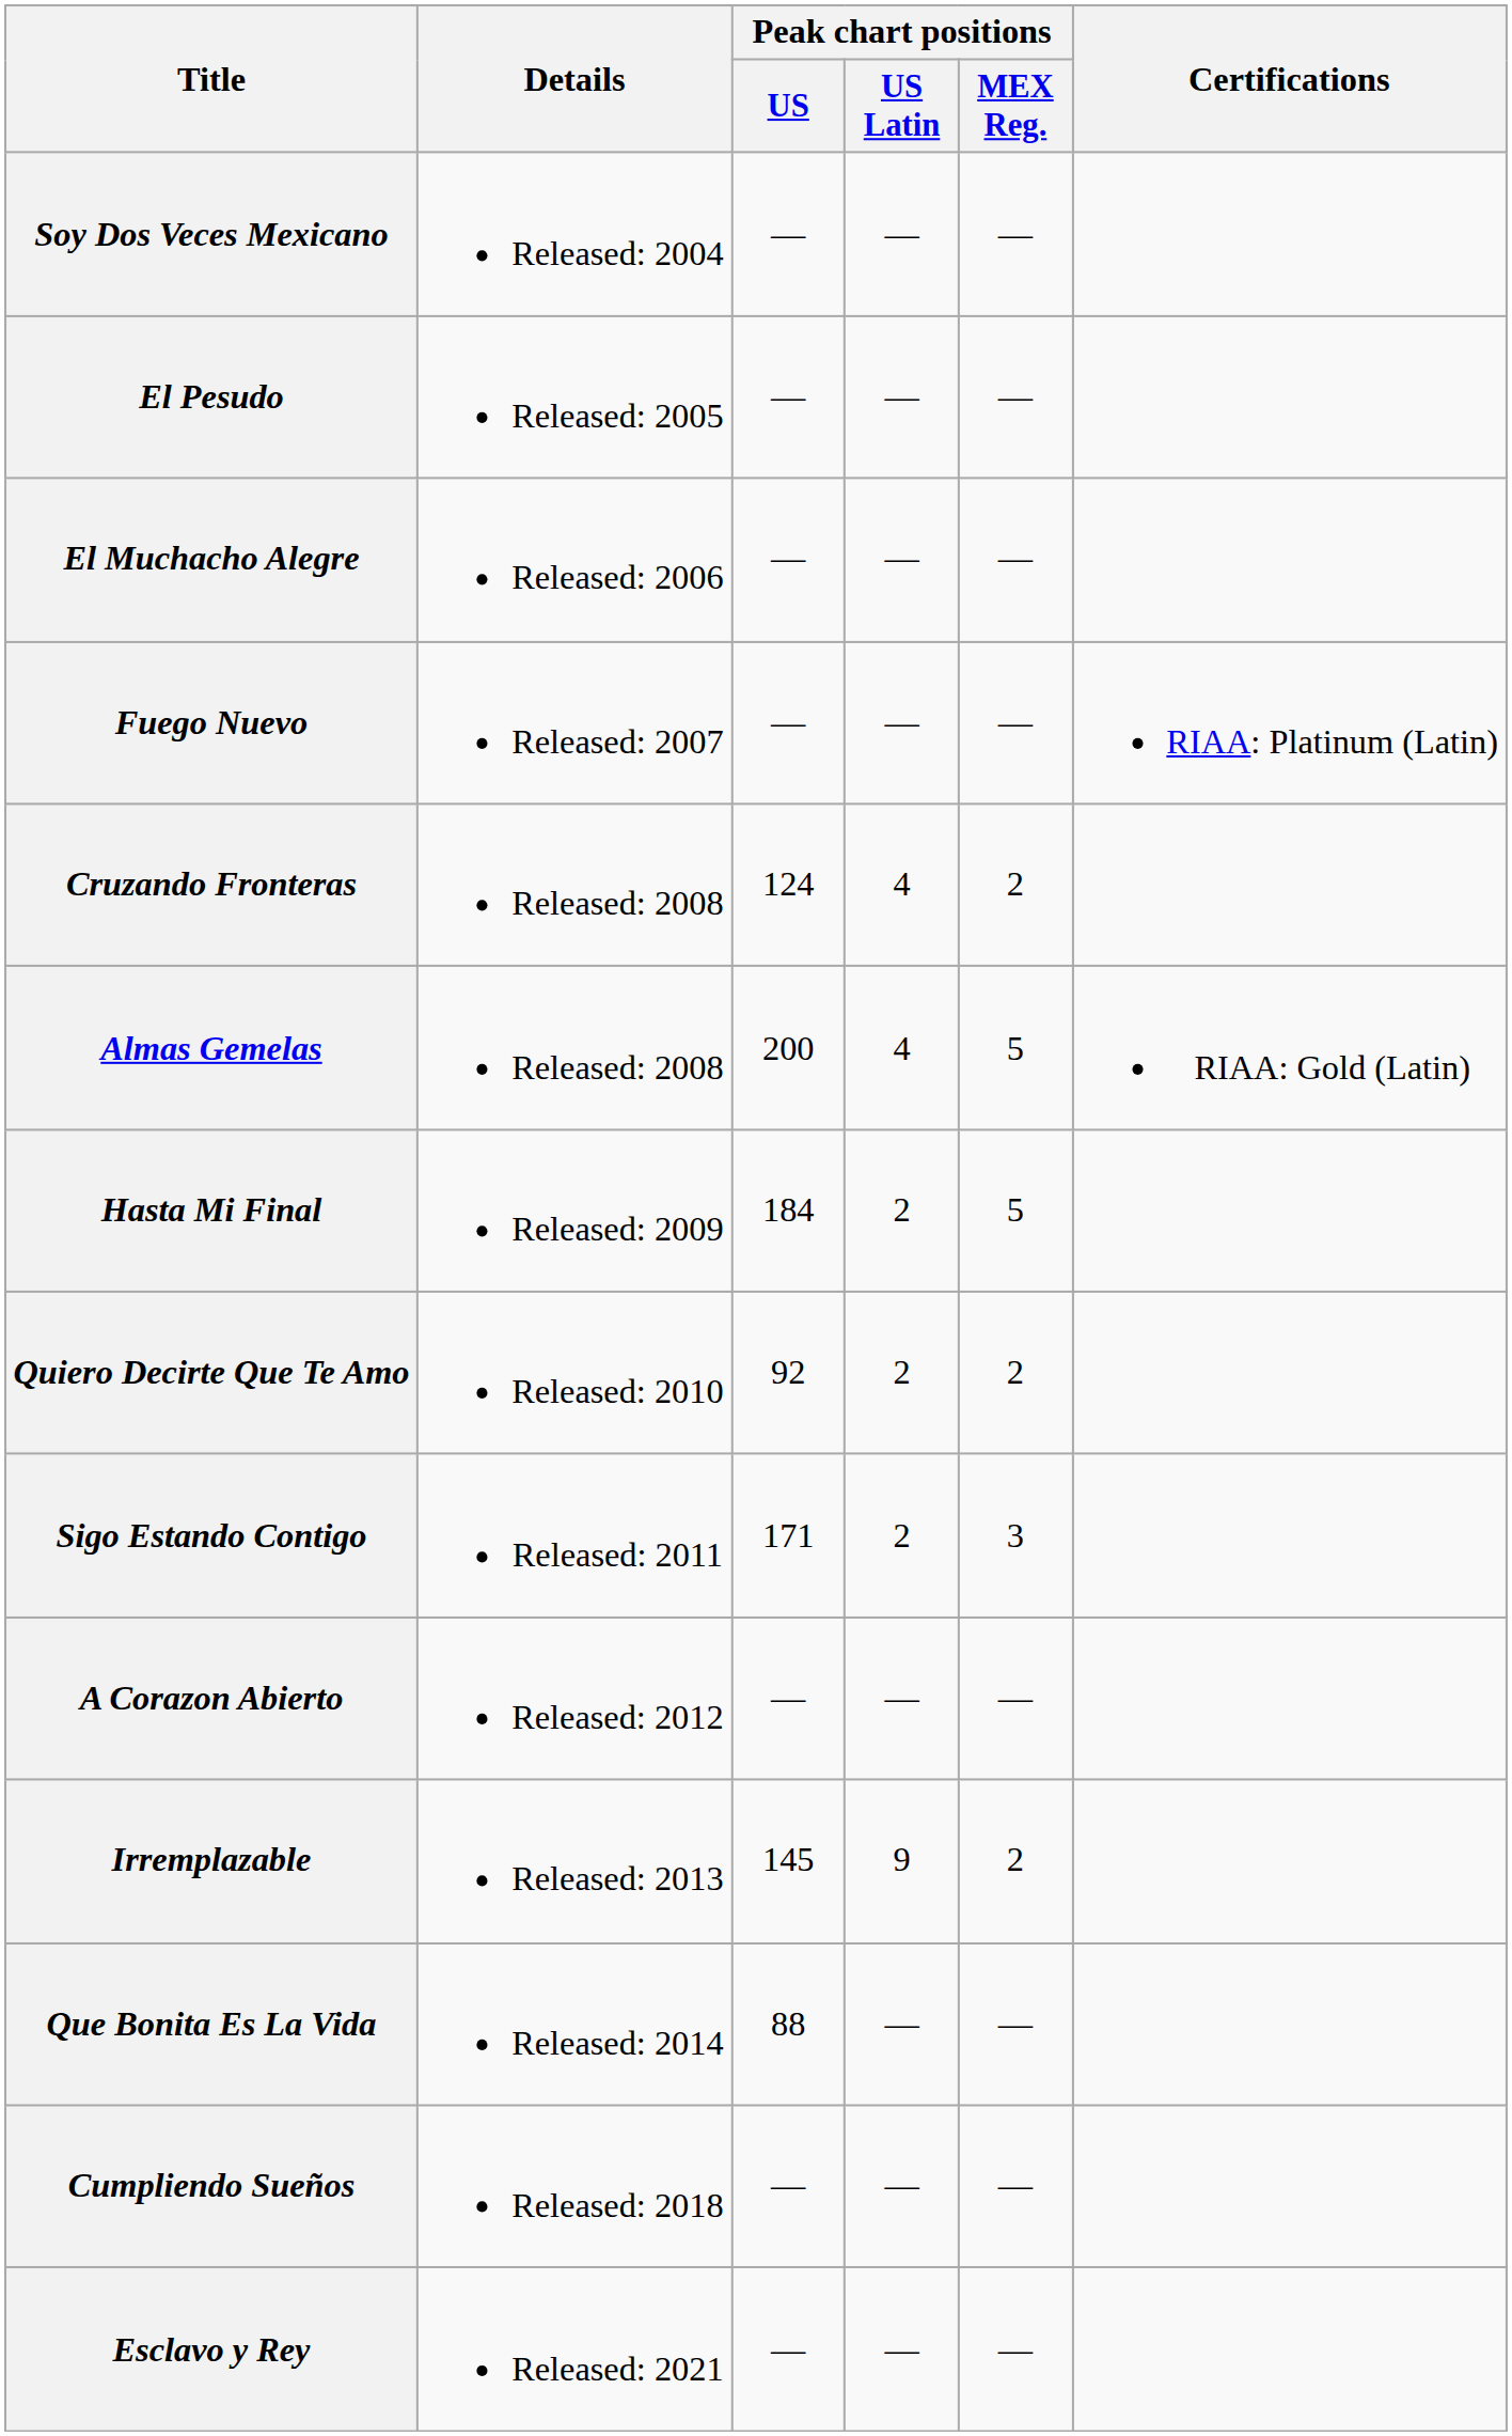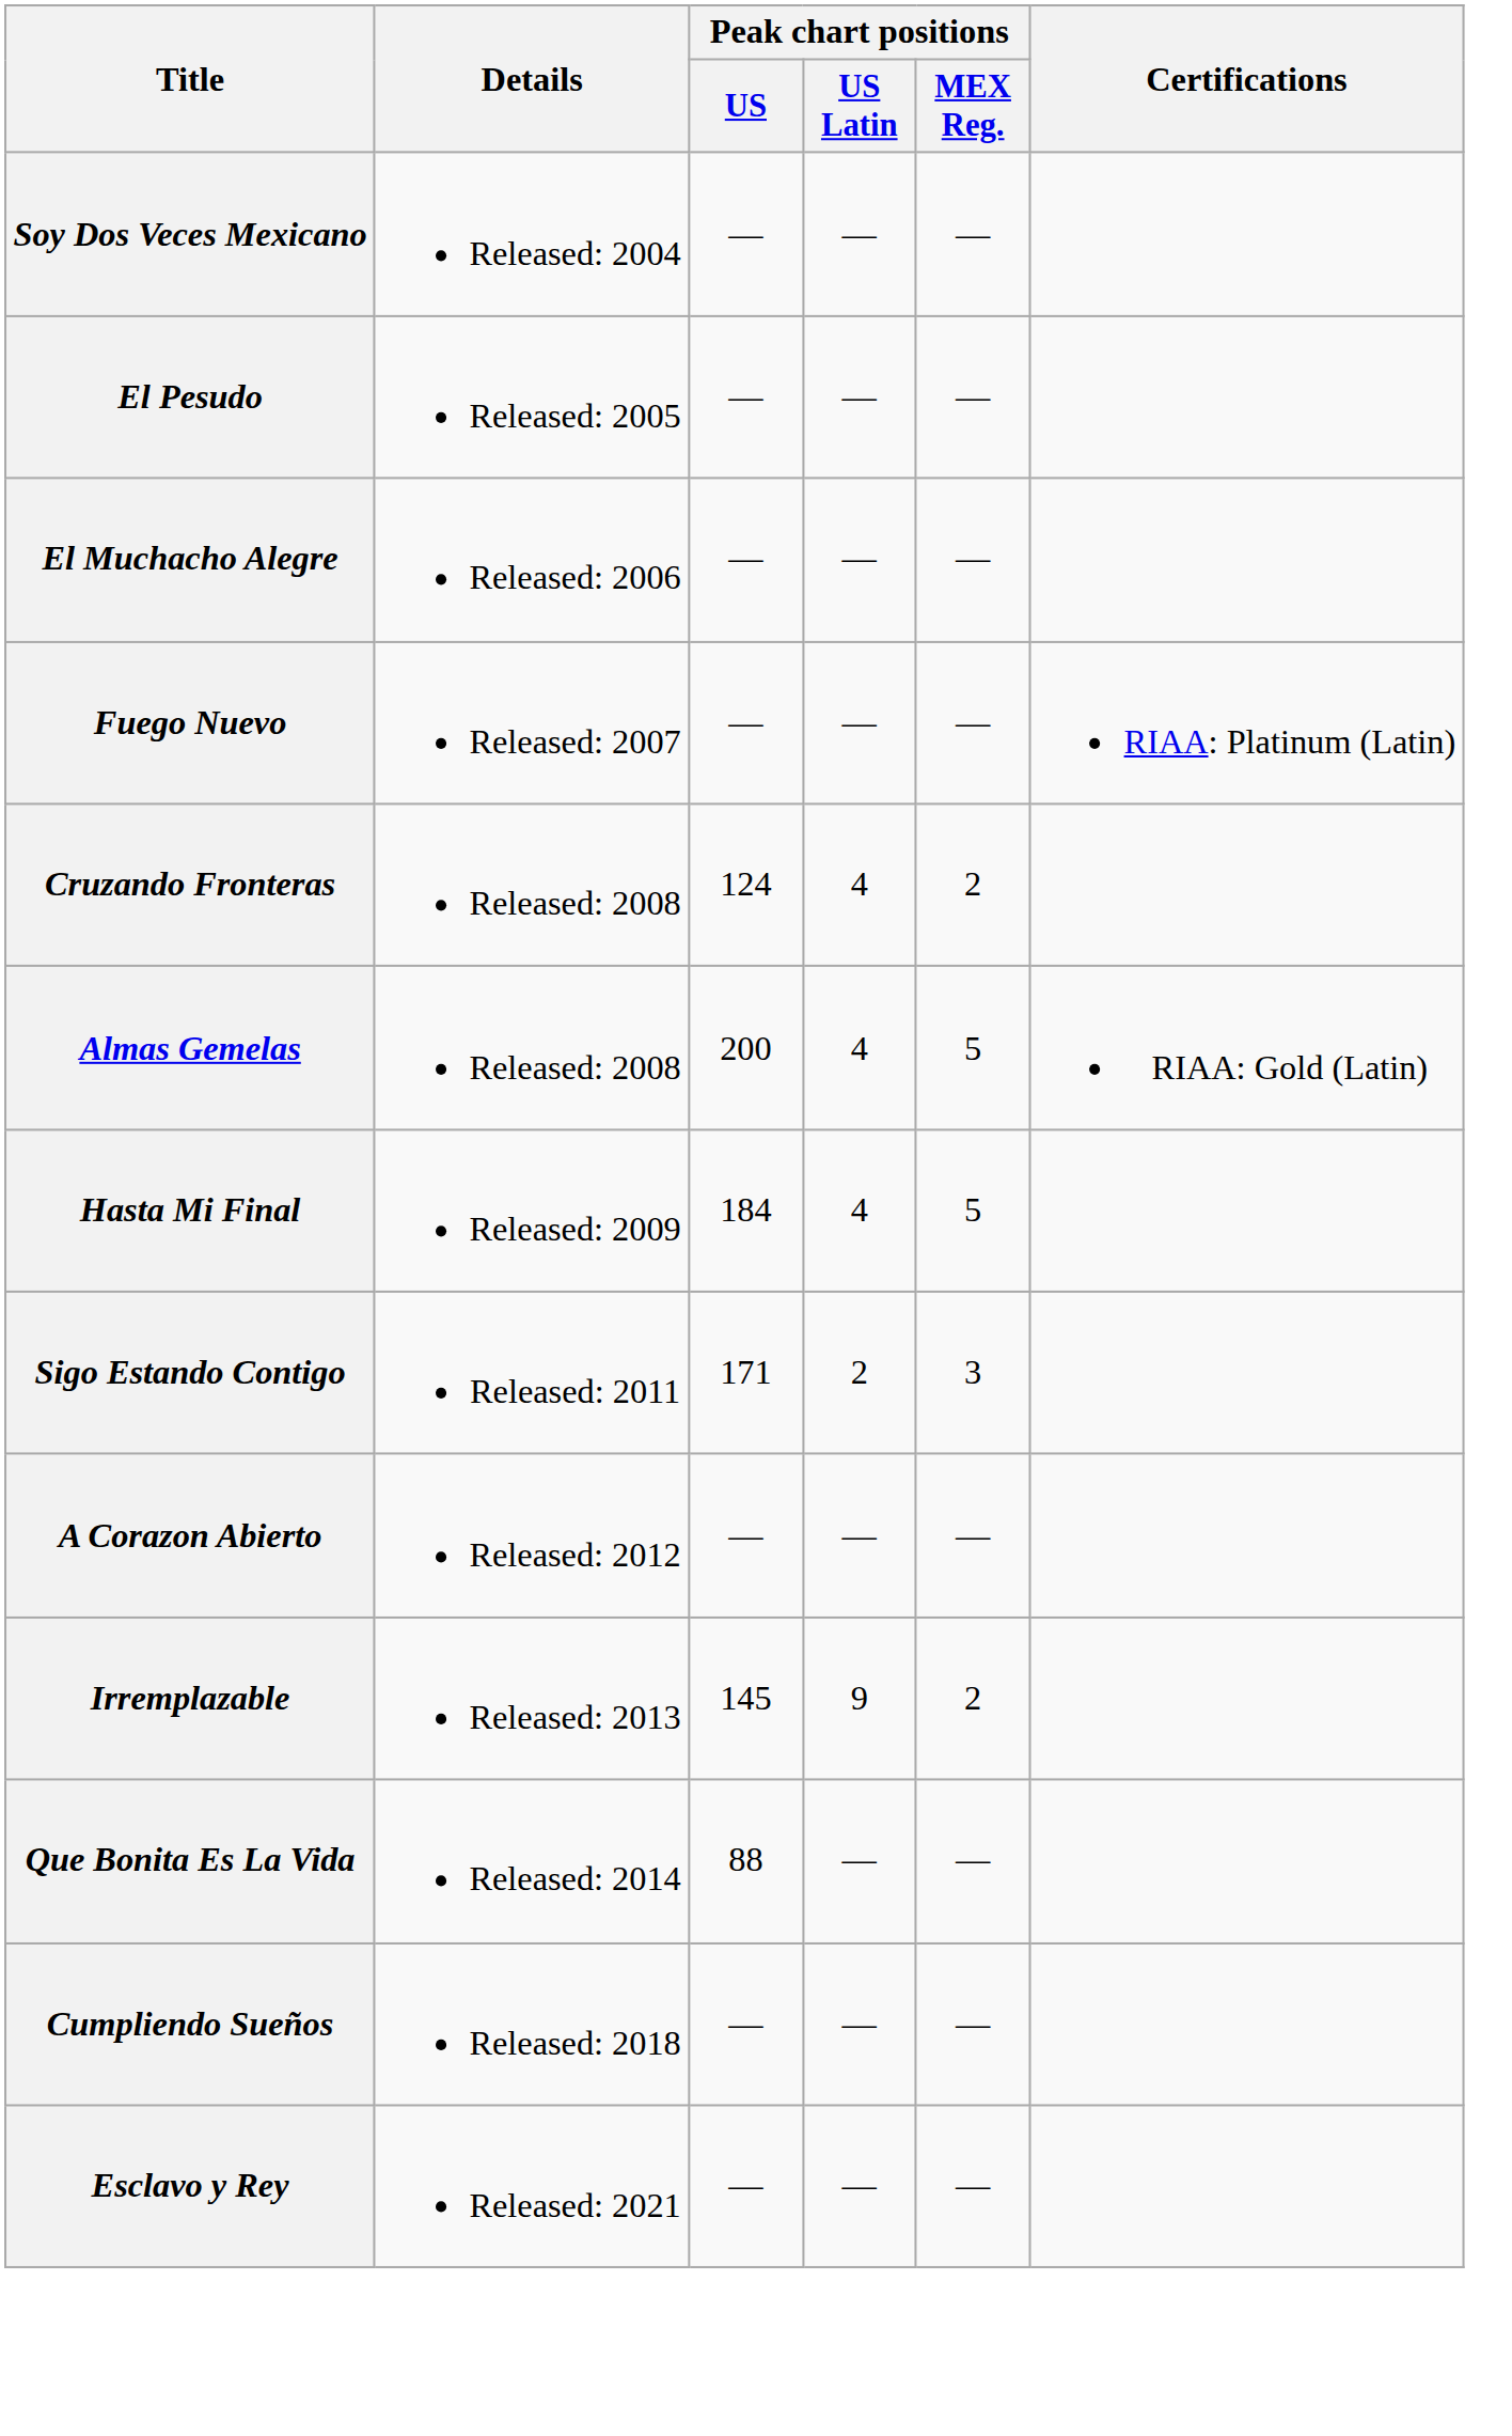Hasta Mi Final | Peak chart positions / US Latin: 2 -> 4
- row: Quiero Decirte Que Te Amo | Released: 2010 | 92 | 2 | 2
